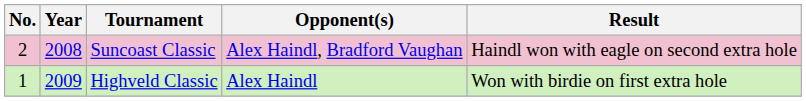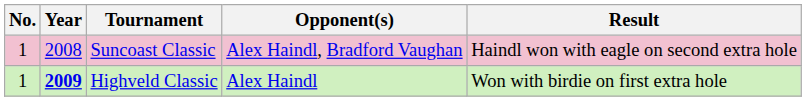Suncoast Classic | No.: 2 -> 1
Highveld Classic | Year: normal -> bold
